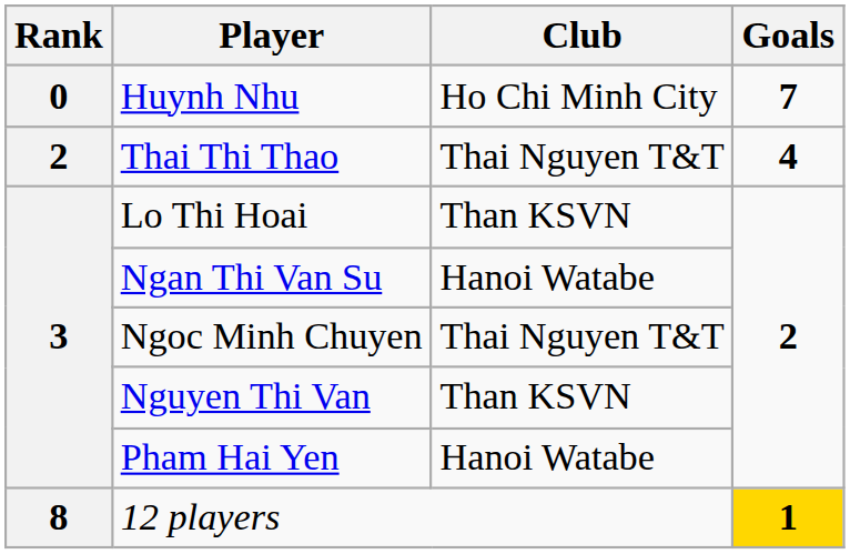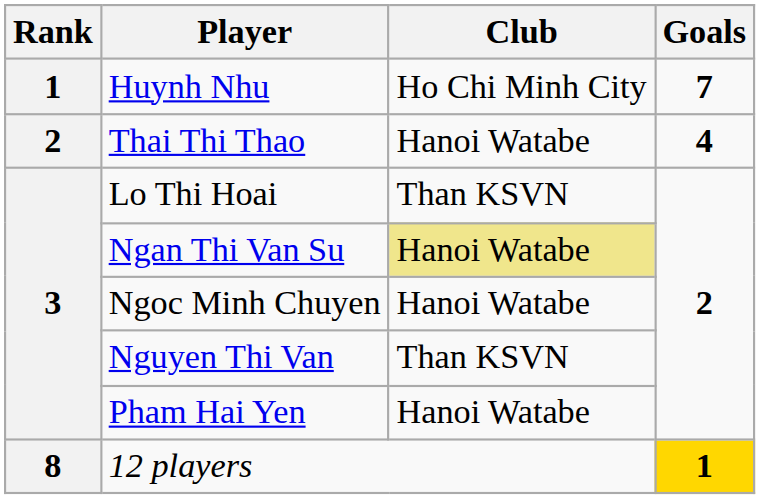Huynh Nhu | Rank: 0 -> 1
Thai Thi Thao | Club: Thai Nguyen T&T -> Hanoi Watabe
Ngan Thi Van Su | Club: no background -> khaki background
Ngoc Minh Chuyen | Club: Thai Nguyen T&T -> Hanoi Watabe
